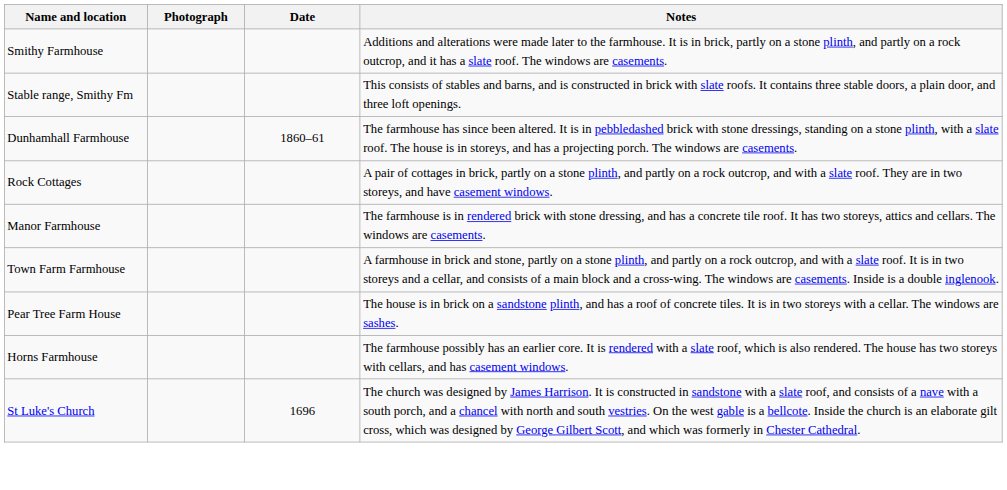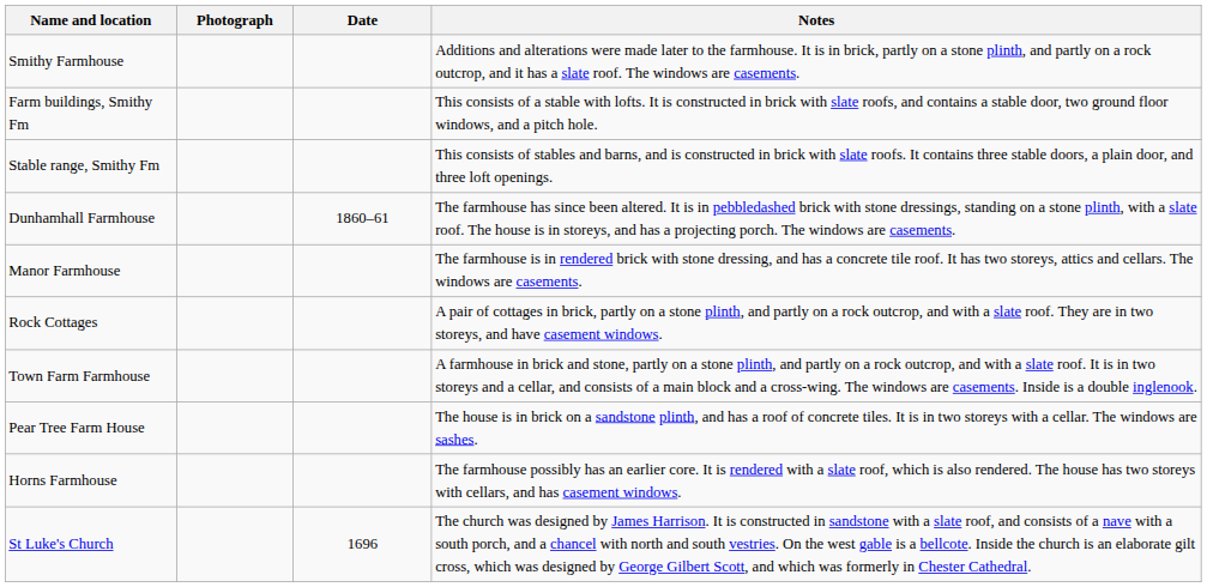+ row: Farm buildings, Smithy Fm | This consists of a stable with lofts. It is constructed in brick with slate roofs, and contains a stable door, two ground floor windows, and a pitch hole.
rows swapped: Manor Farmhouse <-> Rock Cottages
